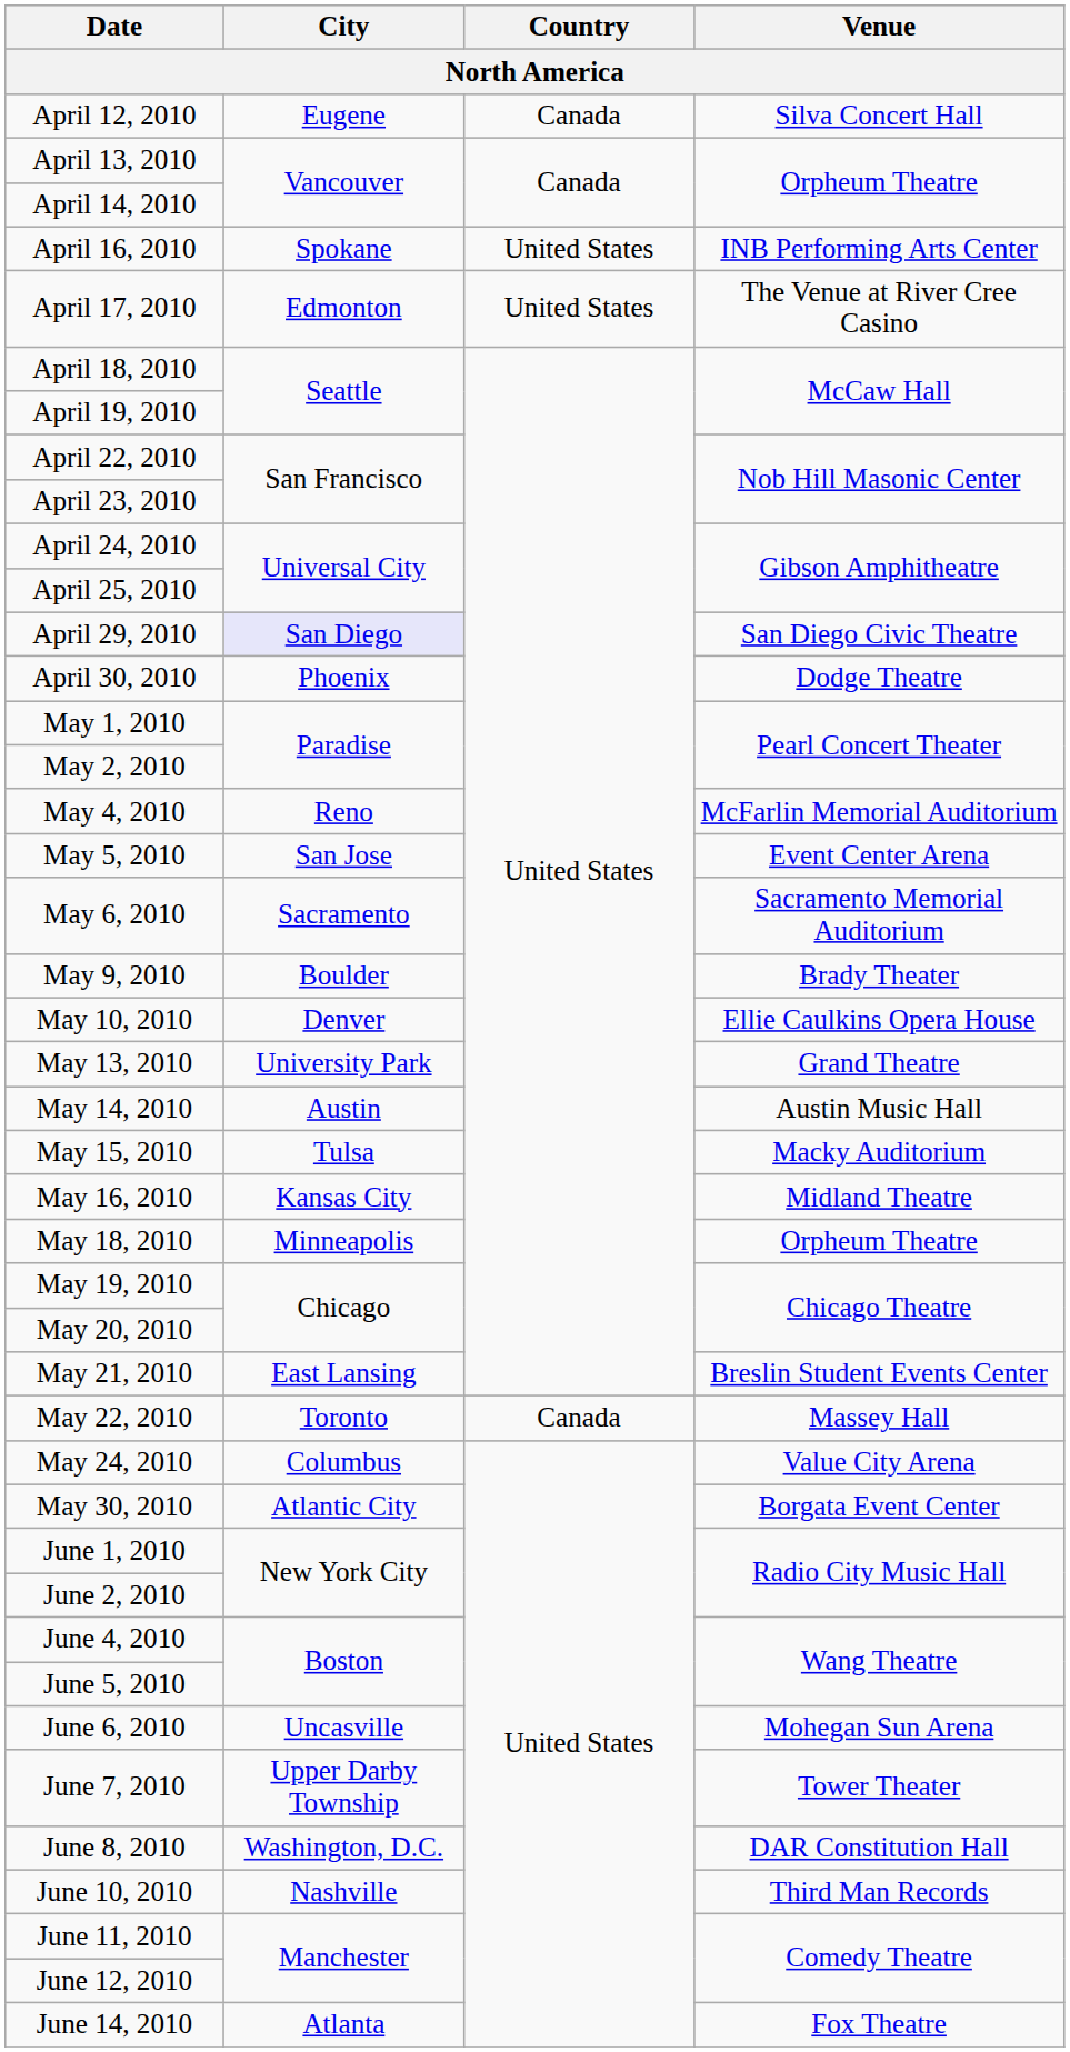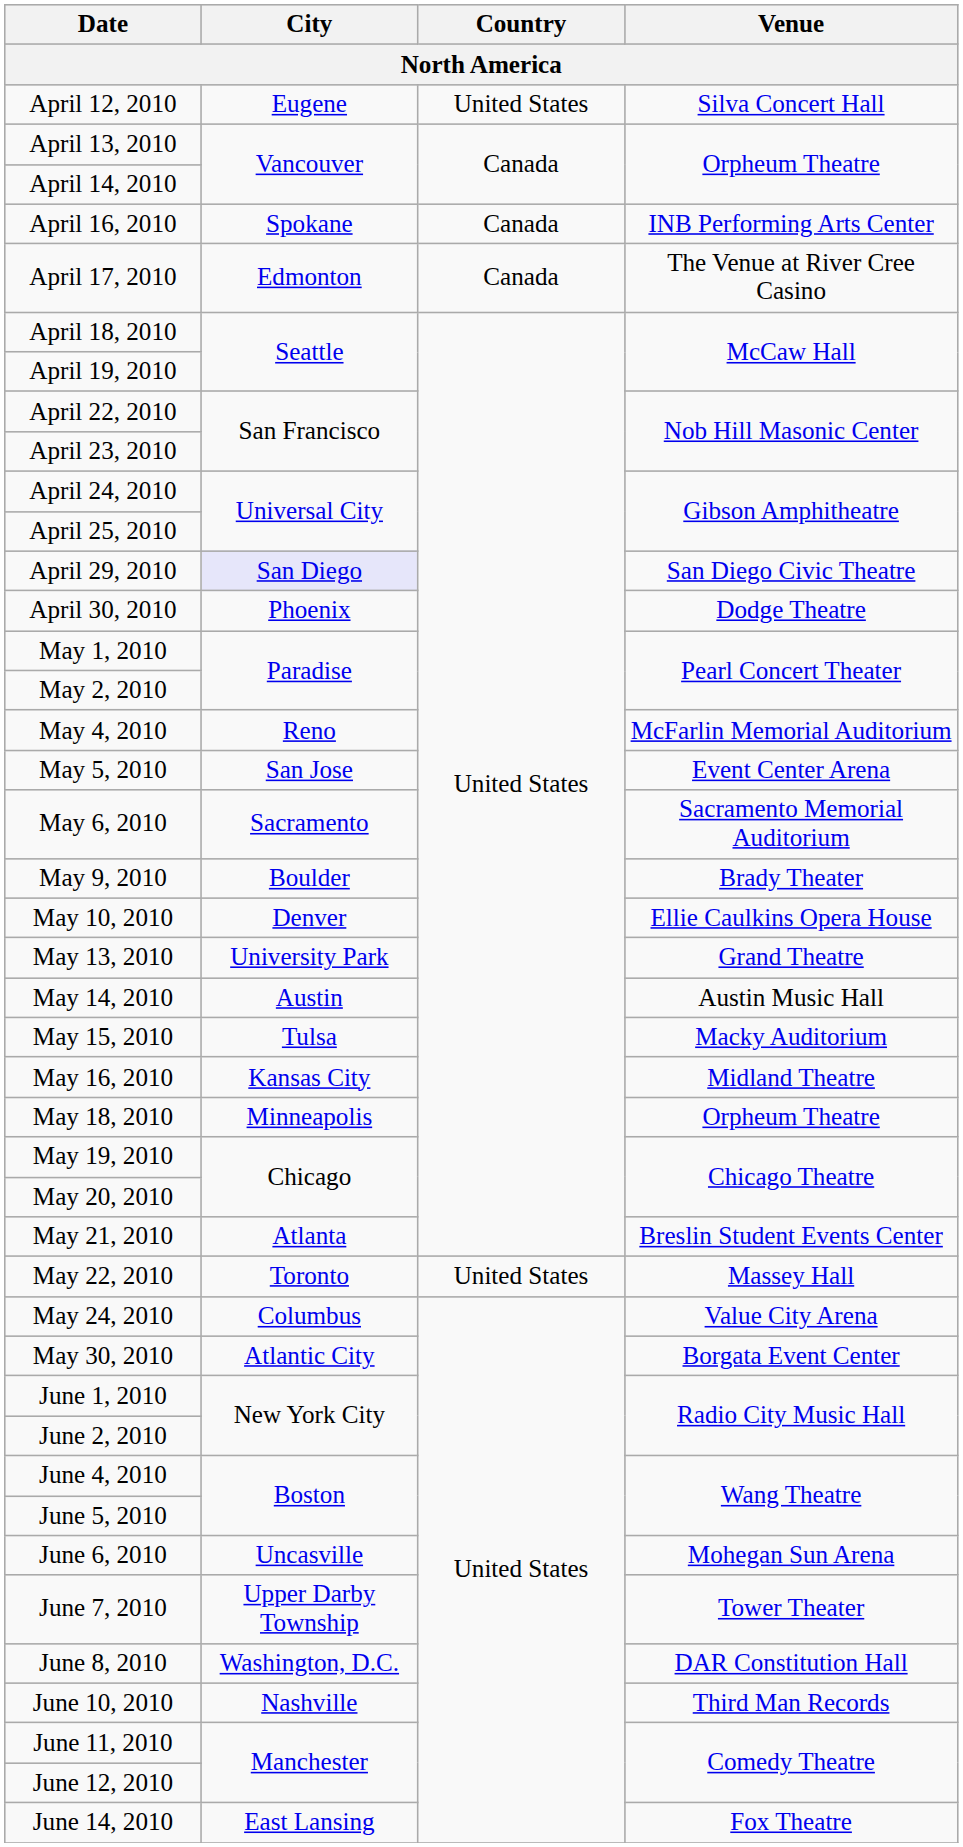April 12, 2010 | Country: Canada -> United States
April 16, 2010 | Country: United States -> Canada
April 17, 2010 | Country: United States -> Canada
May 21, 2010 | City: East Lansing -> Atlanta
May 22, 2010 | Country: Canada -> United States
June 14, 2010 | City: Atlanta -> East Lansing
